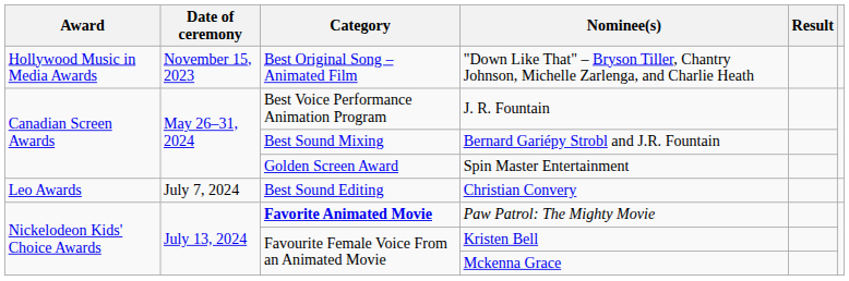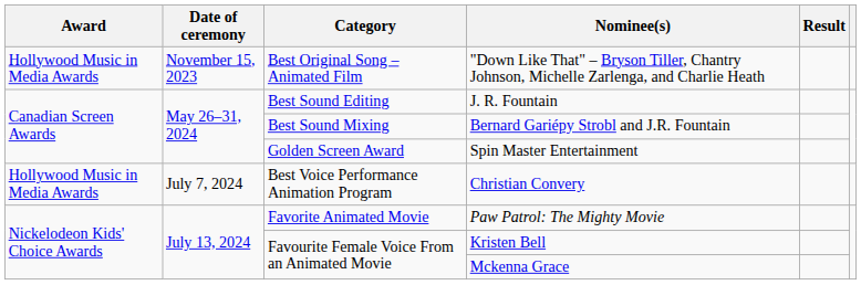J. R. Fountain | Category: Best Voice Performance Animation Program -> Best Sound Editing
Christian Convery | Award: Leo Awards -> Hollywood Music in Media Awards
Christian Convery | Category: Best Sound Editing -> Best Voice Performance Animation Program
Paw Patrol: The Mighty Movie | Category: bold -> normal
